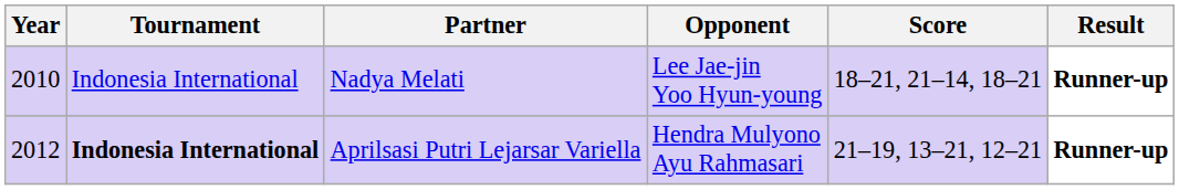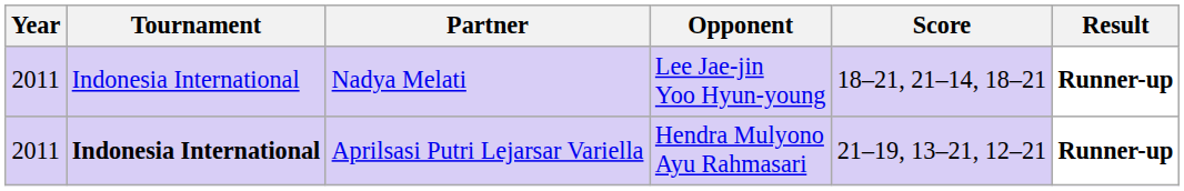Nadya Melati | Year: 2010 -> 2011
Aprilsasi Putri Lejarsar Variella | Year: 2012 -> 2011
